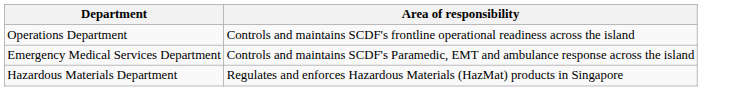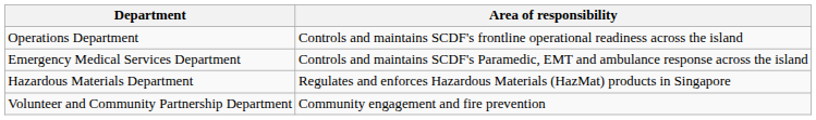+ row: Volunteer and Community Partnership Department | Community engagement and fire prevention
